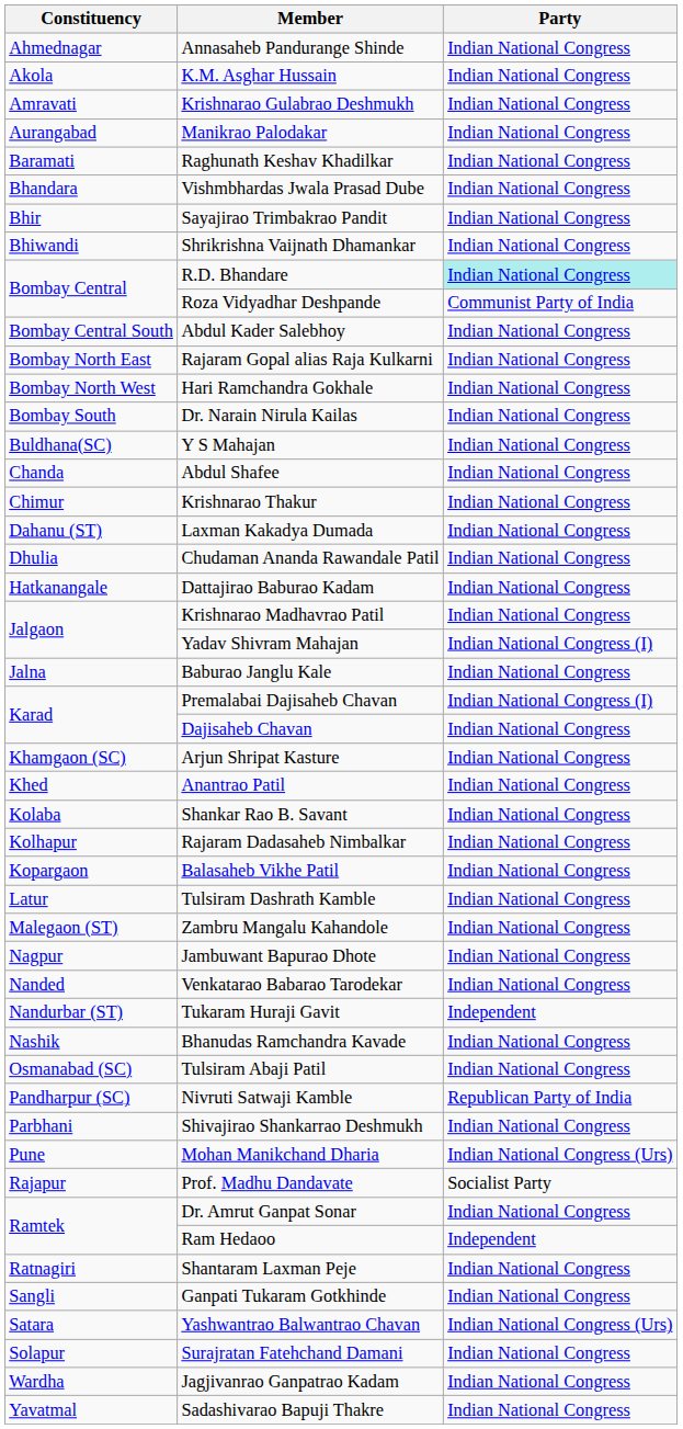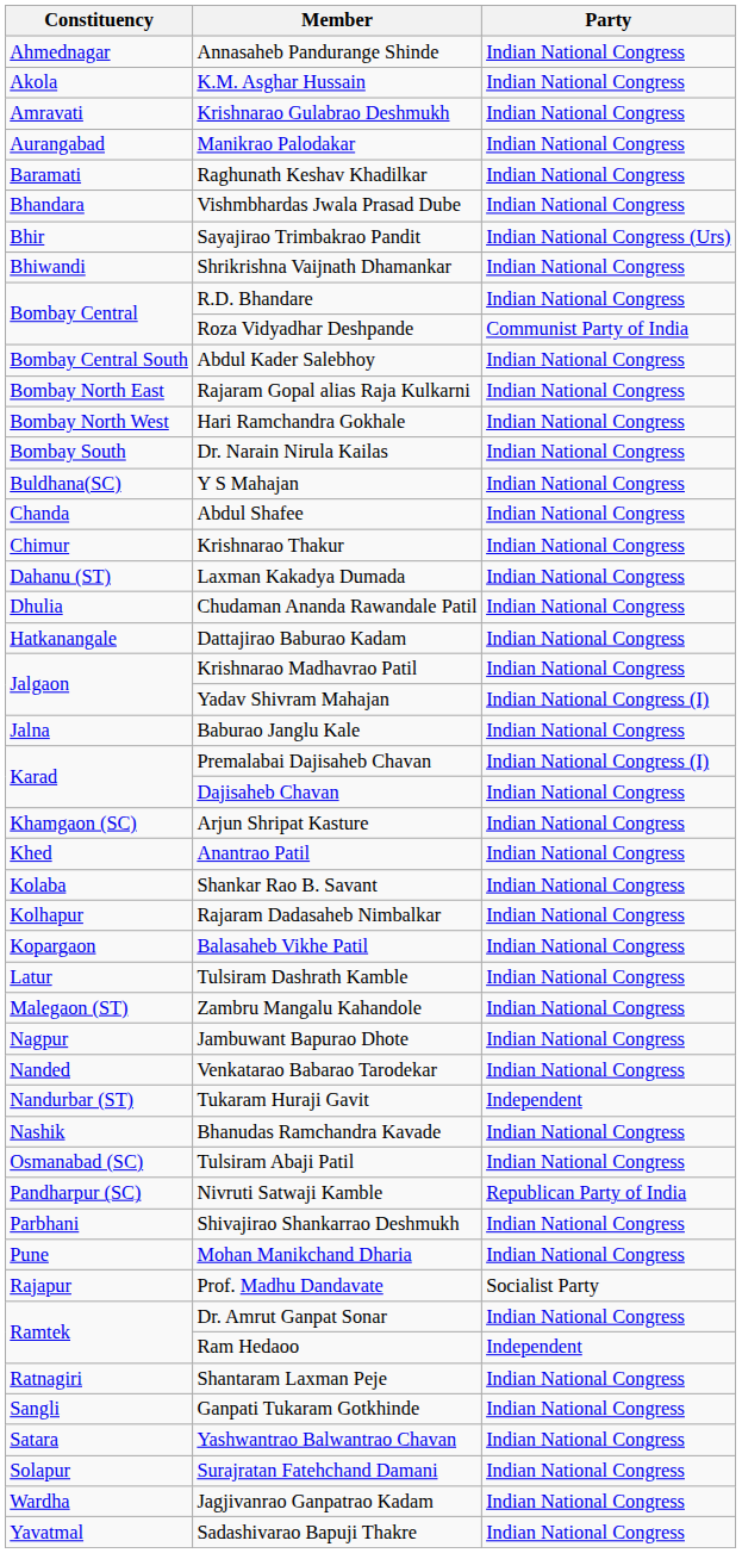Sayajirao Trimbakrao Pandit | Party: Indian National Congress -> Indian National Congress (Urs)
R.D. Bhandare | Party: paleturquoise background -> no background
Mohan Manikchand Dharia | Party: Indian National Congress (Urs) -> Indian National Congress
Yashwantrao Balwantrao Chavan | Party: Indian National Congress (Urs) -> Indian National Congress
